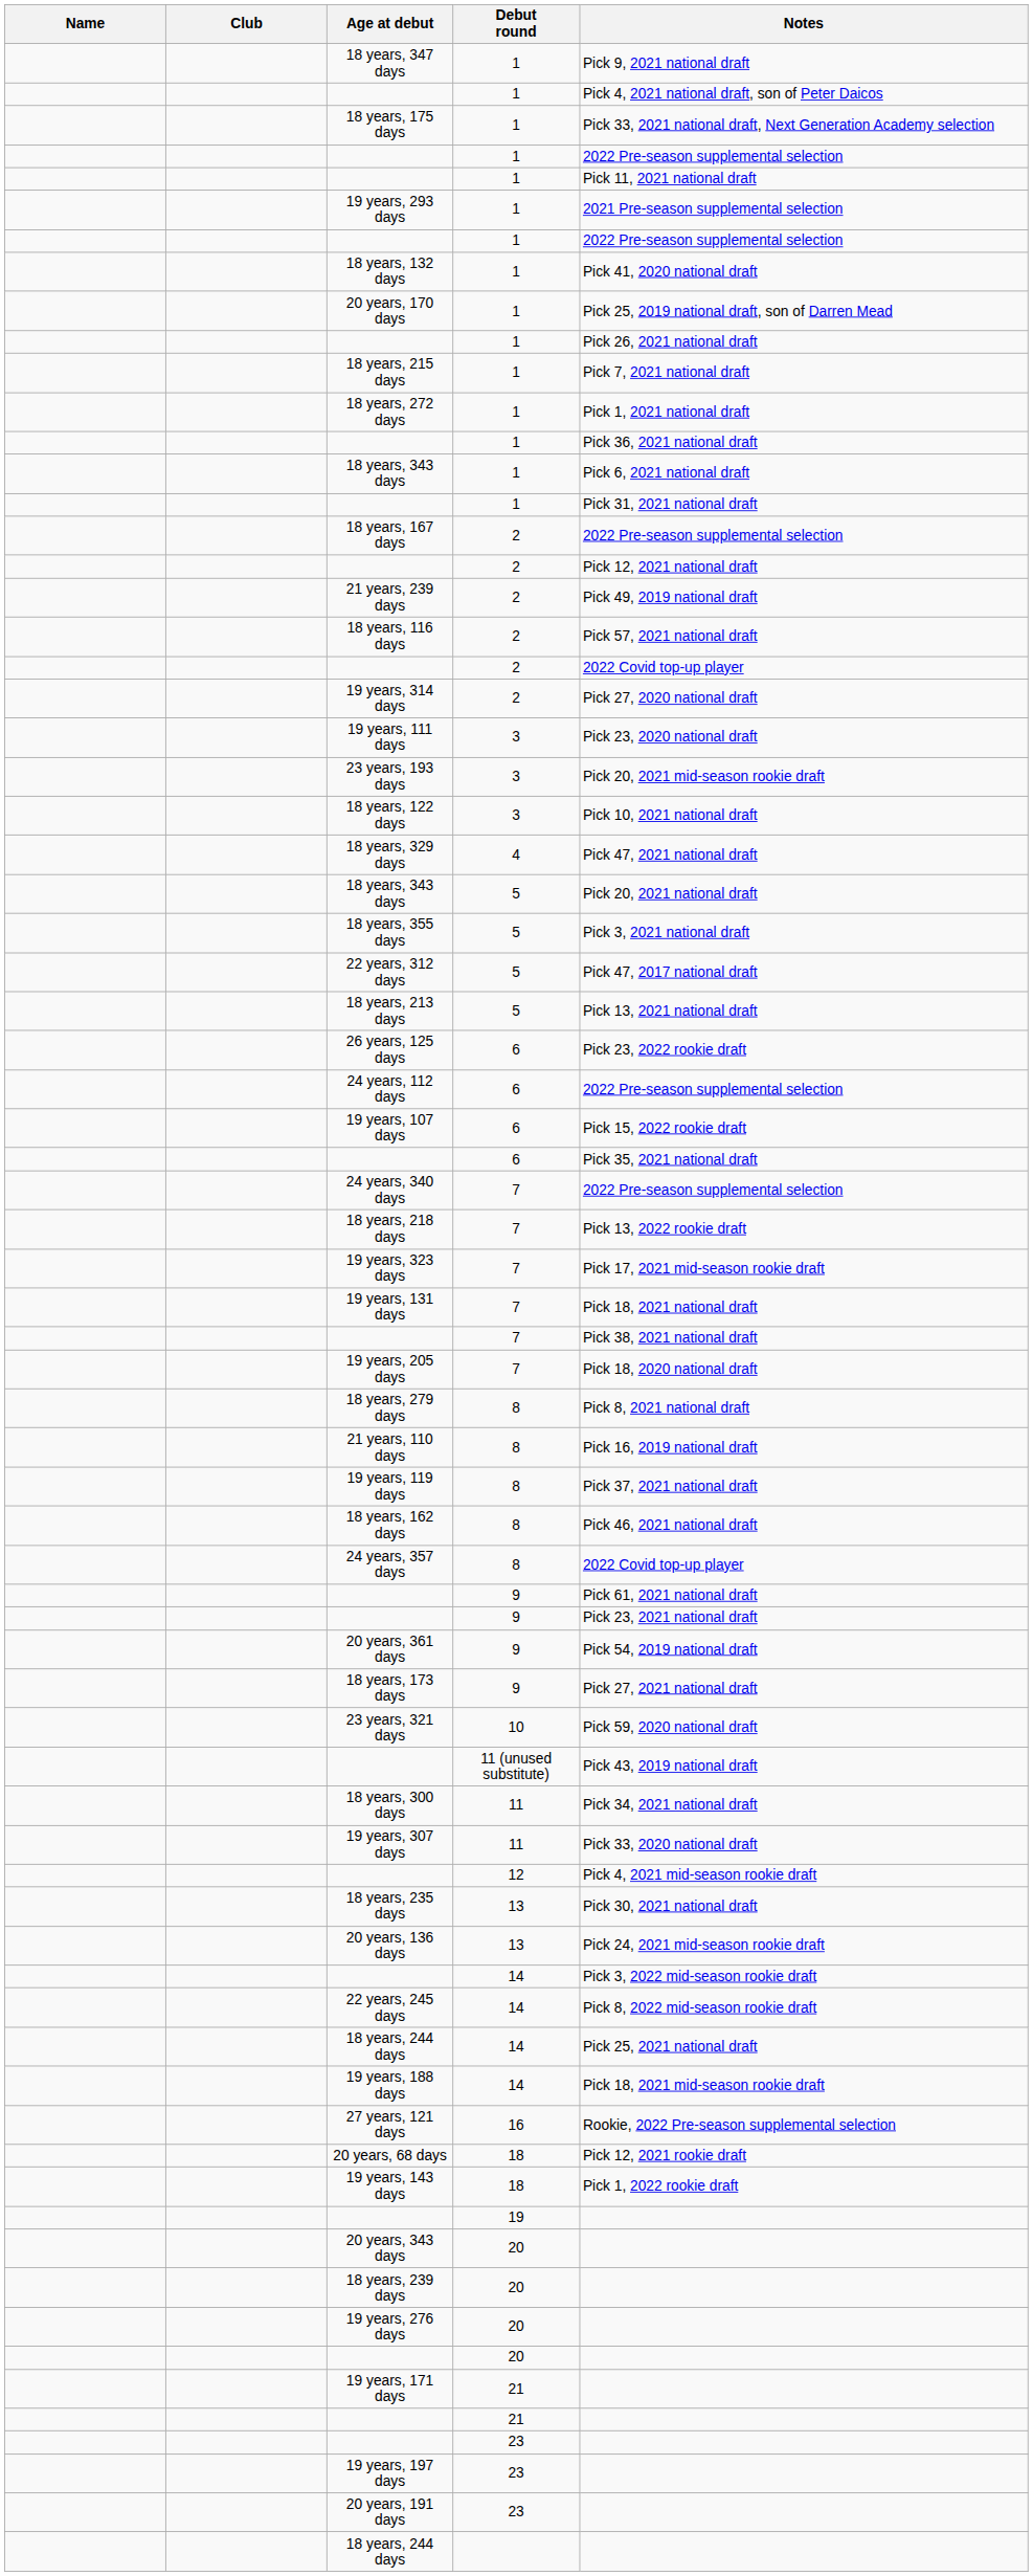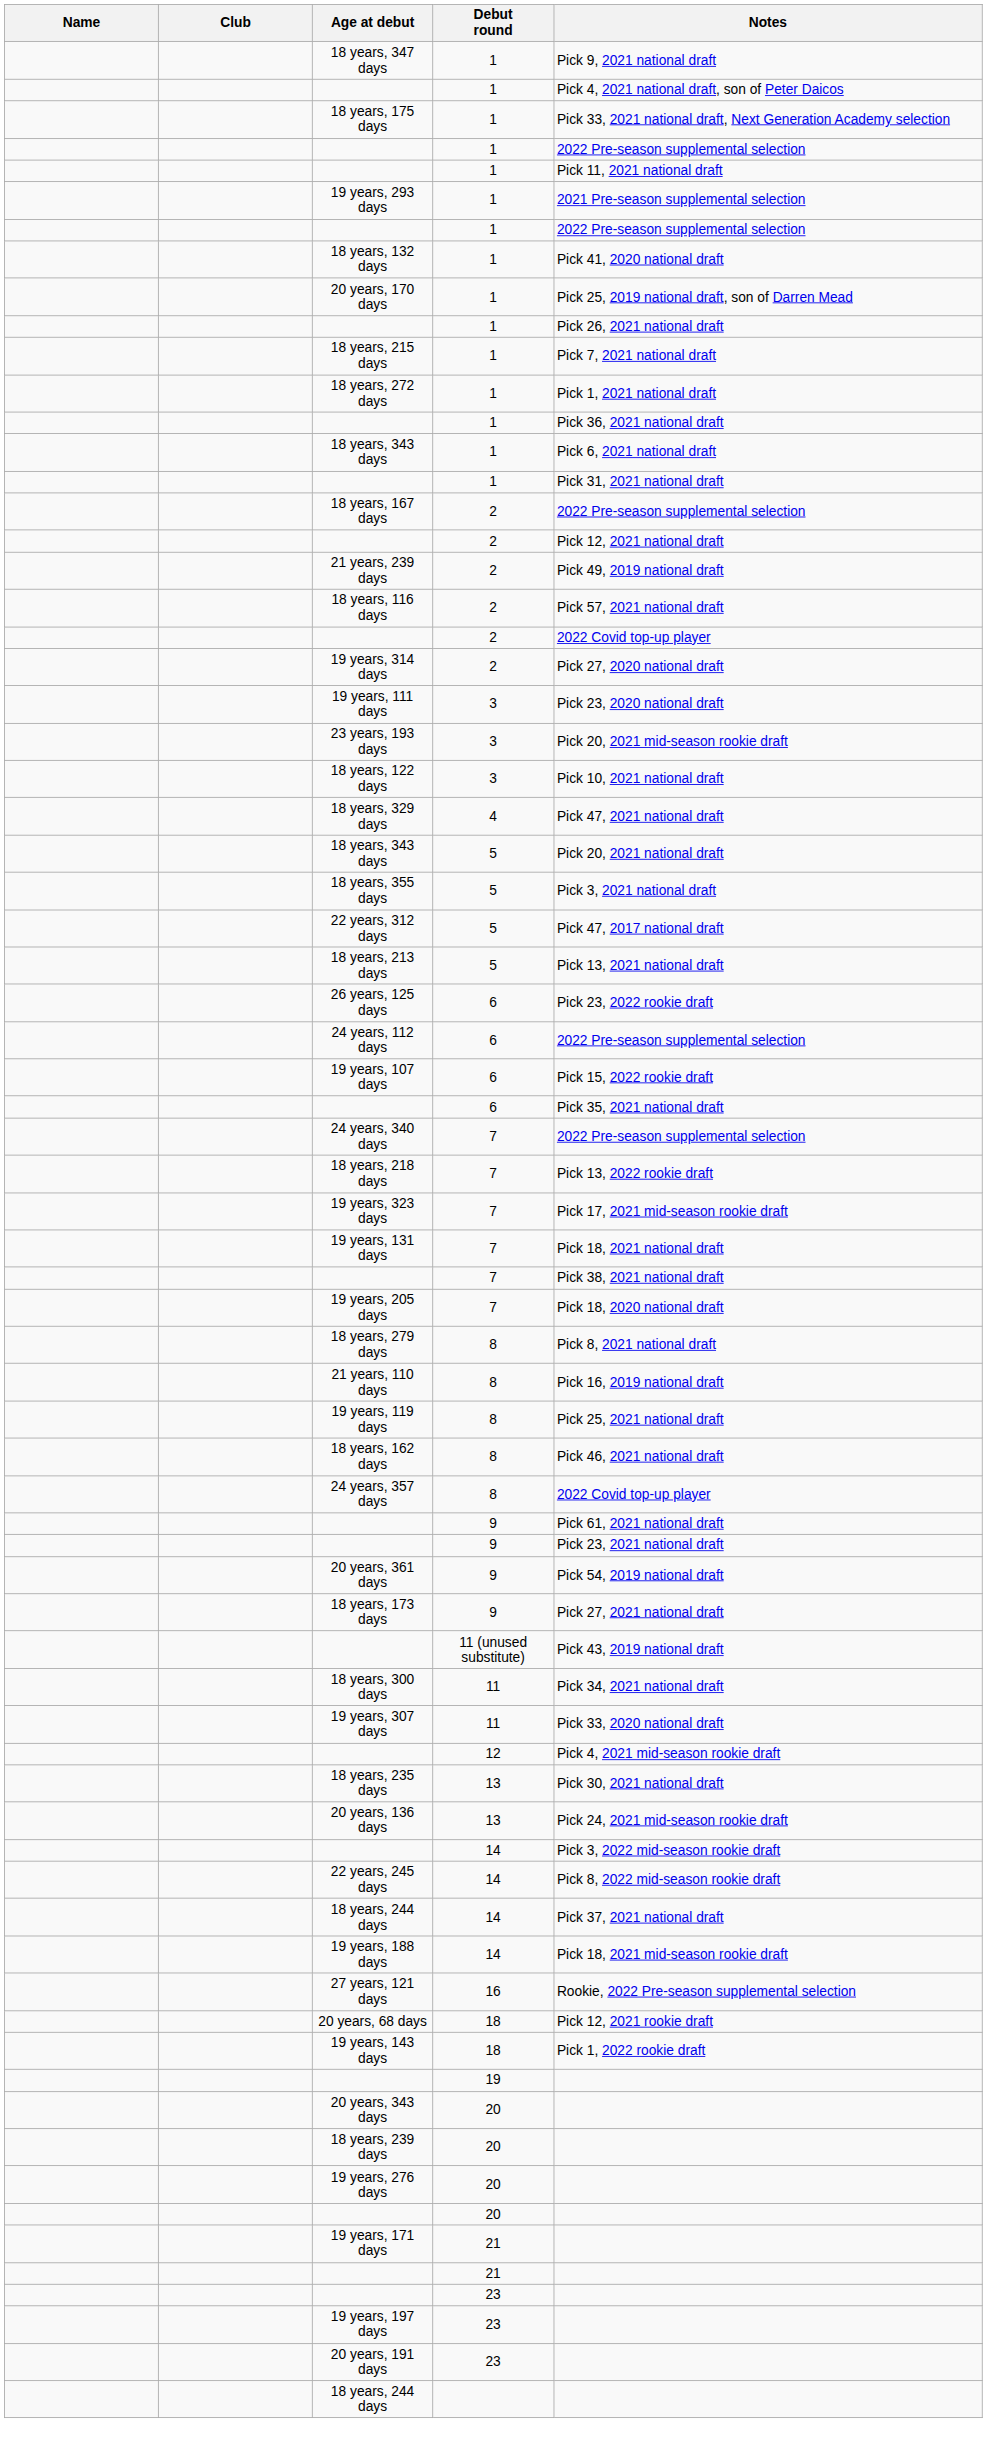19 years, 119 days | Notes: Pick 37, 2021 national draft -> Pick 25, 2021 national draft
- row: 23 years, 321 days | 10 | Pick 59, 2020 national draft
18 years, 244 days / 14 | Notes: Pick 25, 2021 national draft -> Pick 37, 2021 national draft
